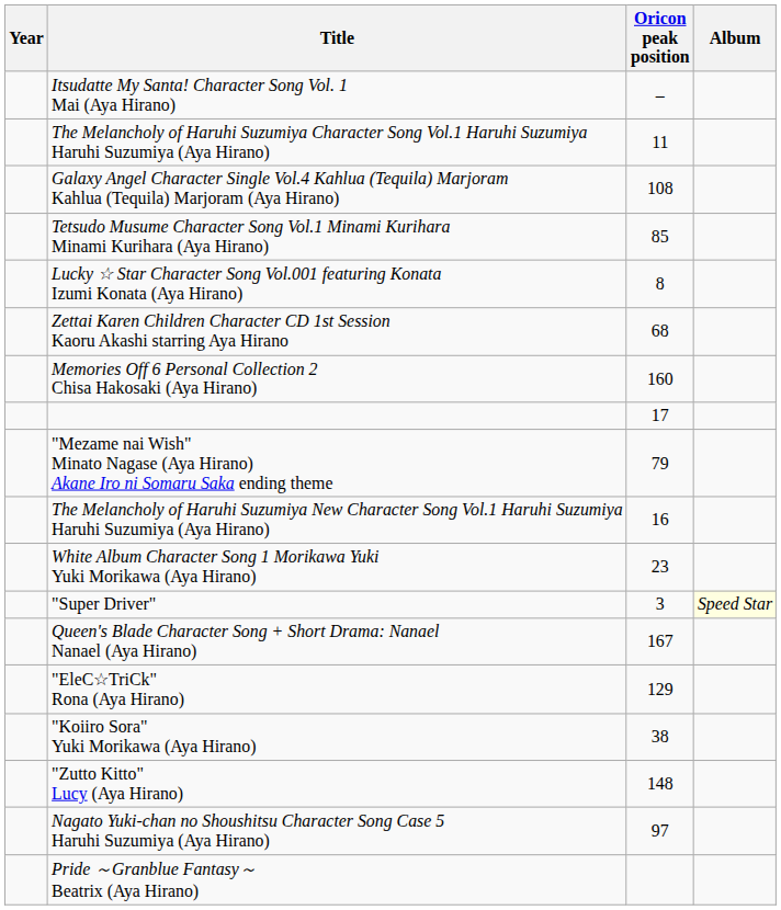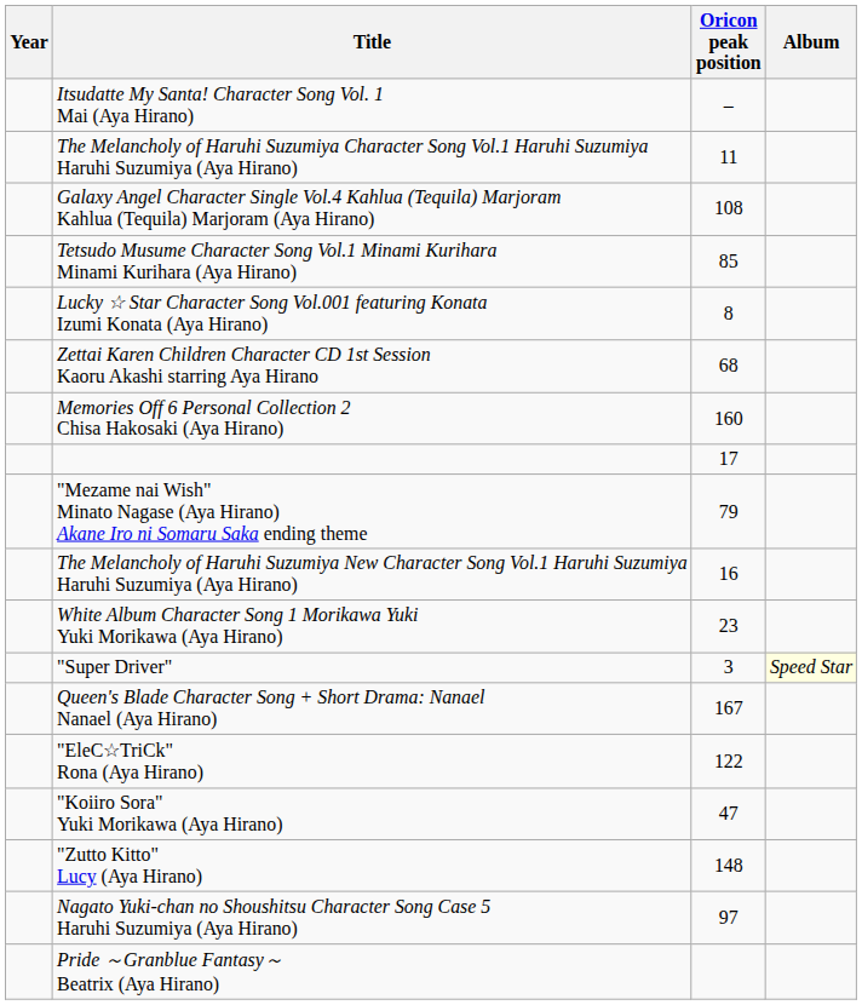"EleC☆TriCk" Rona (Aya Hirano) | Oricon peak position: 129 -> 122
"Koiiro Sora" Yuki Morikawa (Aya Hirano) | Oricon peak position: 38 -> 47
